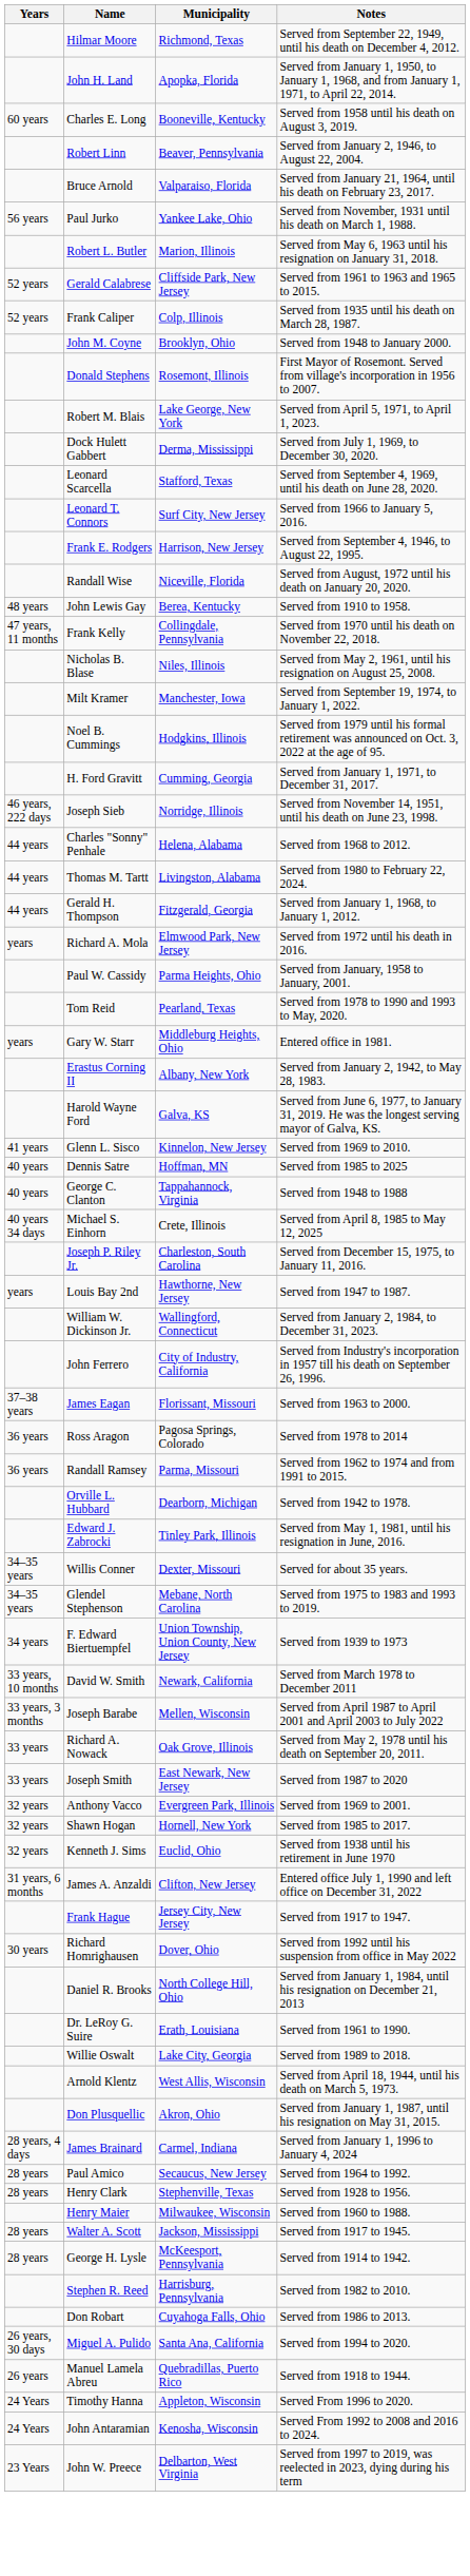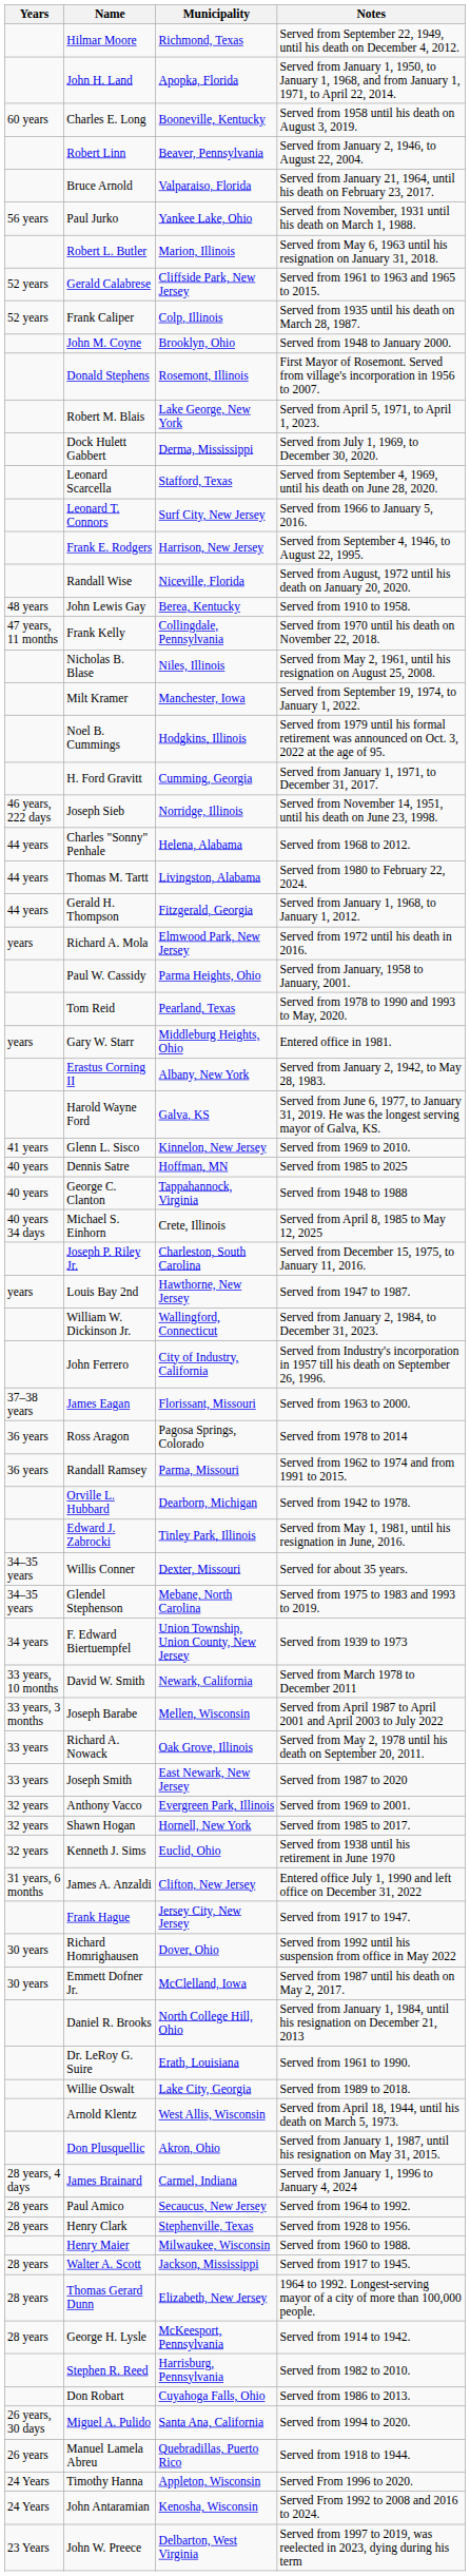+ row: 30 years | Emmett Dofner Jr. | McClelland, Iowa | Served from 1987 until his death on May 2, 2017.
+ row: 28 years | Thomas Gerard Dunn | Elizabeth, New Jersey | 1964 to 1992. Longest-serving mayor of a city of more than 100,000 people.
